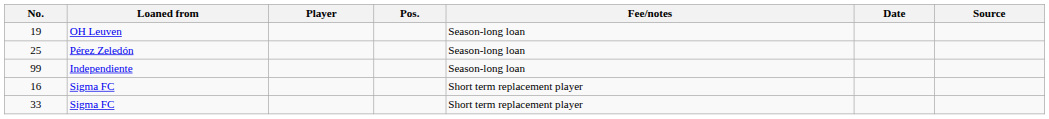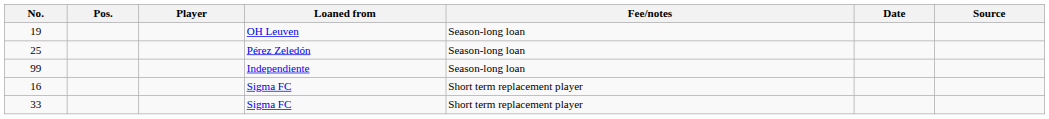columns swapped: Pos. <-> Loaned from
